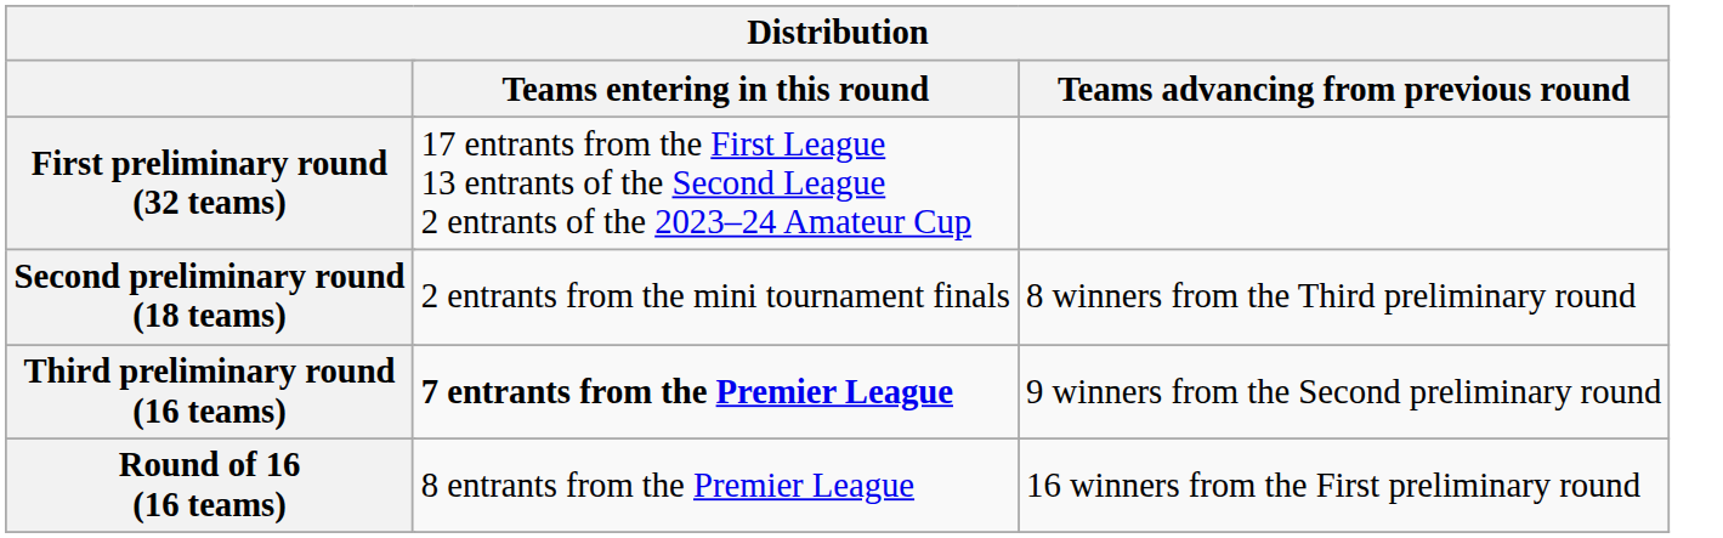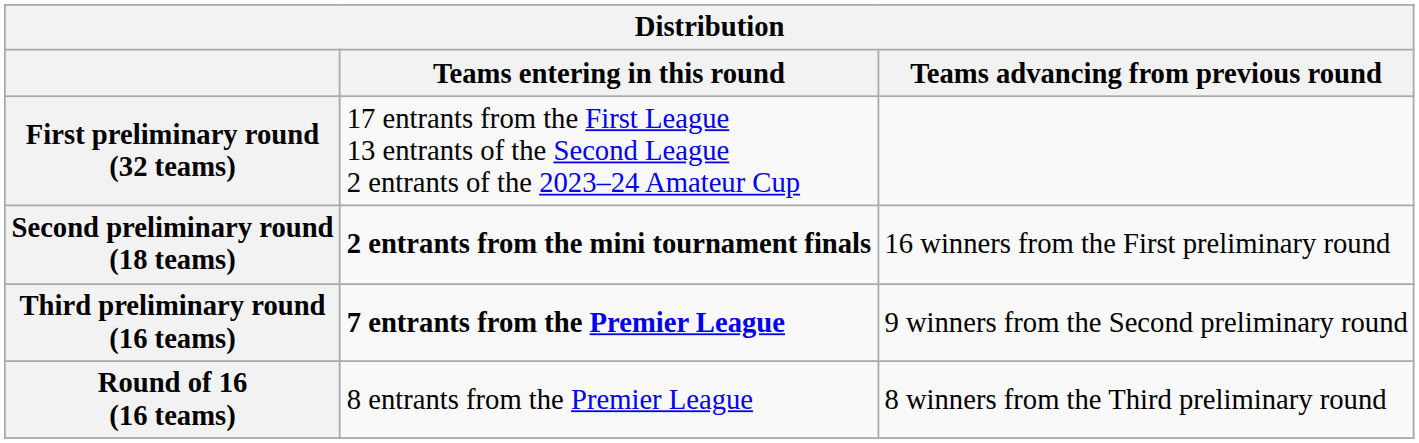Second preliminary round (18 teams) | Teams entering in this round: normal -> bold
Second preliminary round (18 teams) | Teams advancing from previous round: 8 winners from the Third preliminary round -> 16 winners from the First preliminary round
Round of 16 (16 teams) | Teams advancing from previous round: 16 winners from the First preliminary round -> 8 winners from the Third preliminary round
